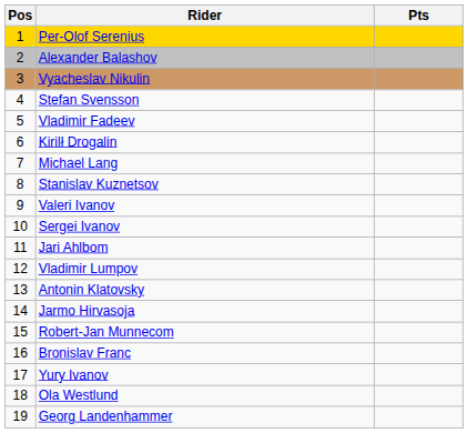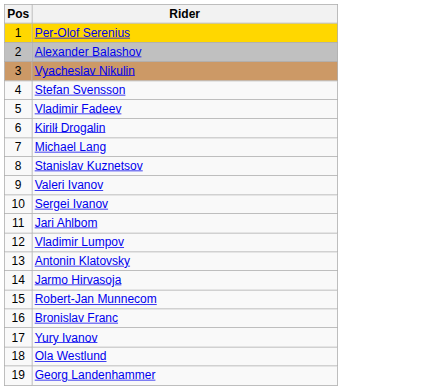- column: Pts
